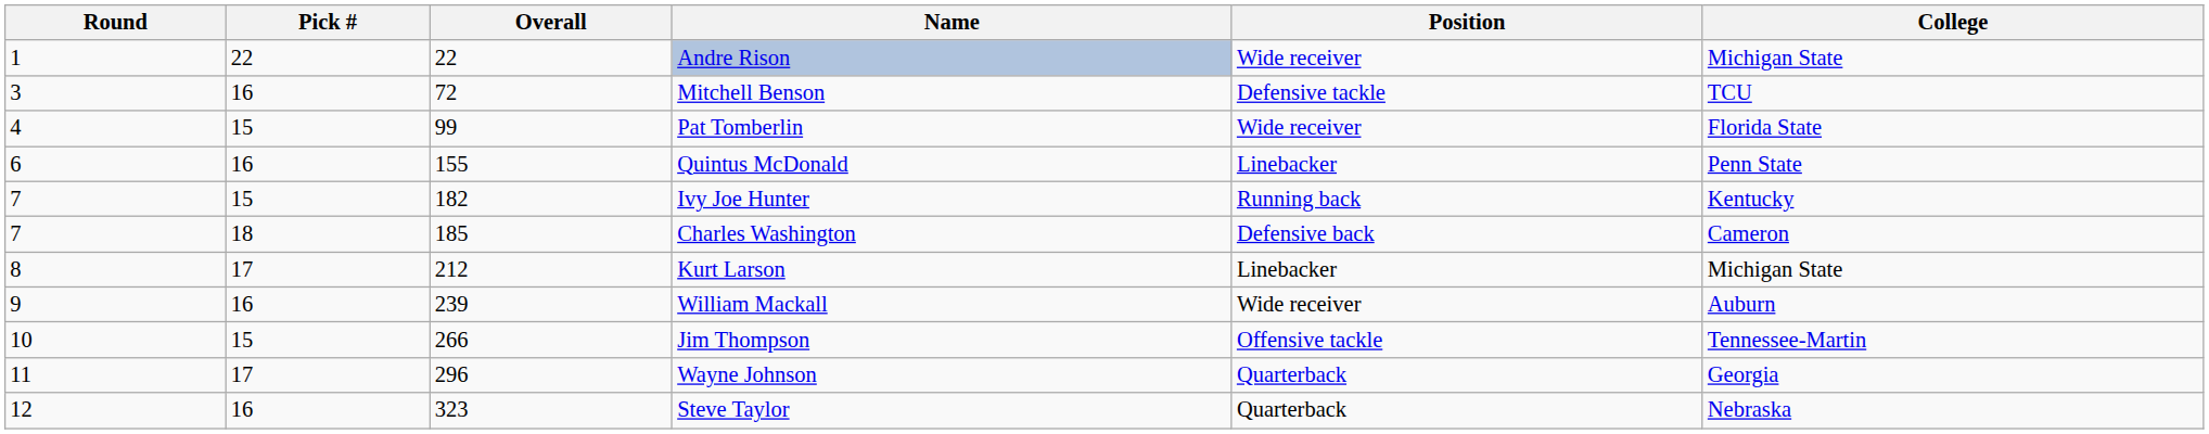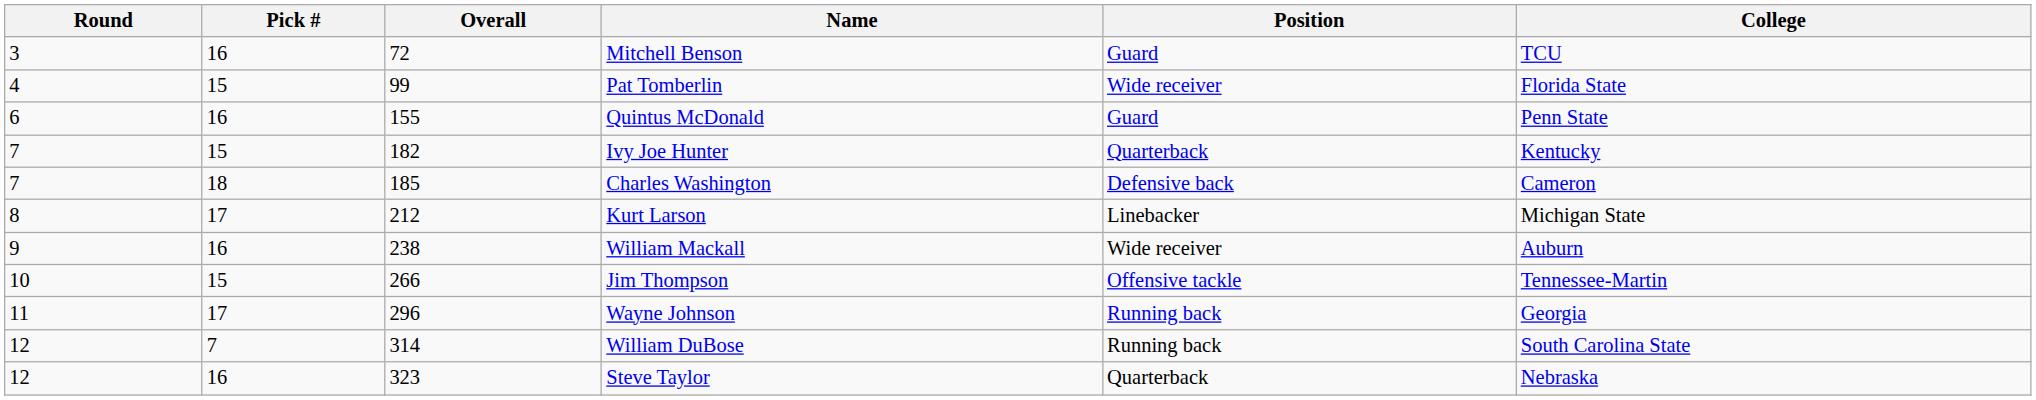- row: 1 | 22 | 22 | Andre Rison | Wide receiver | Michigan State
Mitchell Benson | Position: Defensive tackle -> Guard
Quintus McDonald | Position: Linebacker -> Guard
Ivy Joe Hunter | Position: Running back -> Quarterback
William Mackall | Overall: 239 -> 238
Wayne Johnson | Position: Quarterback -> Running back
+ row: 12 | 7 | 314 | William DuBose | Running back | South Carolina State
